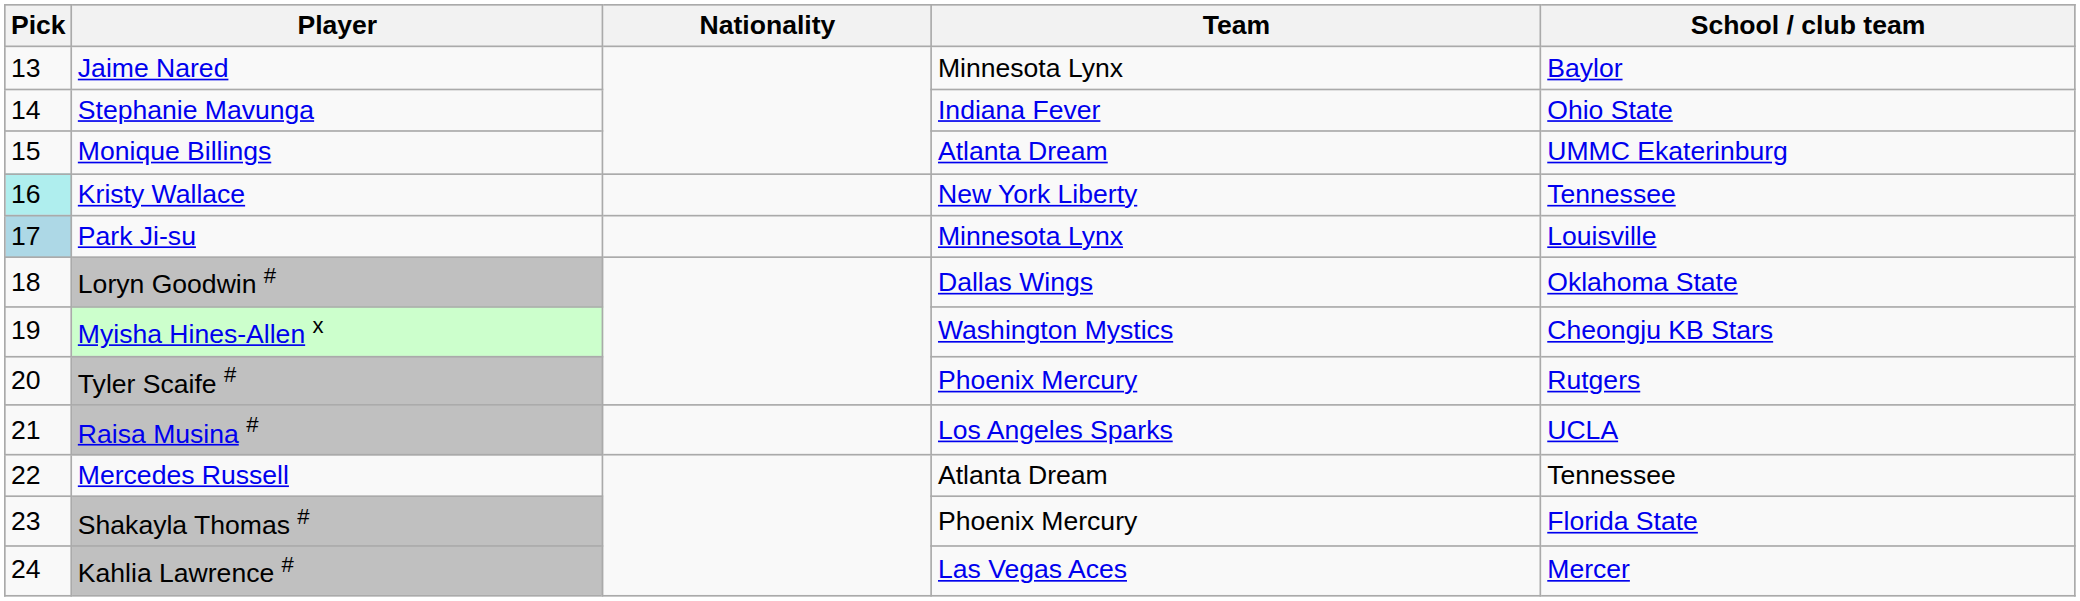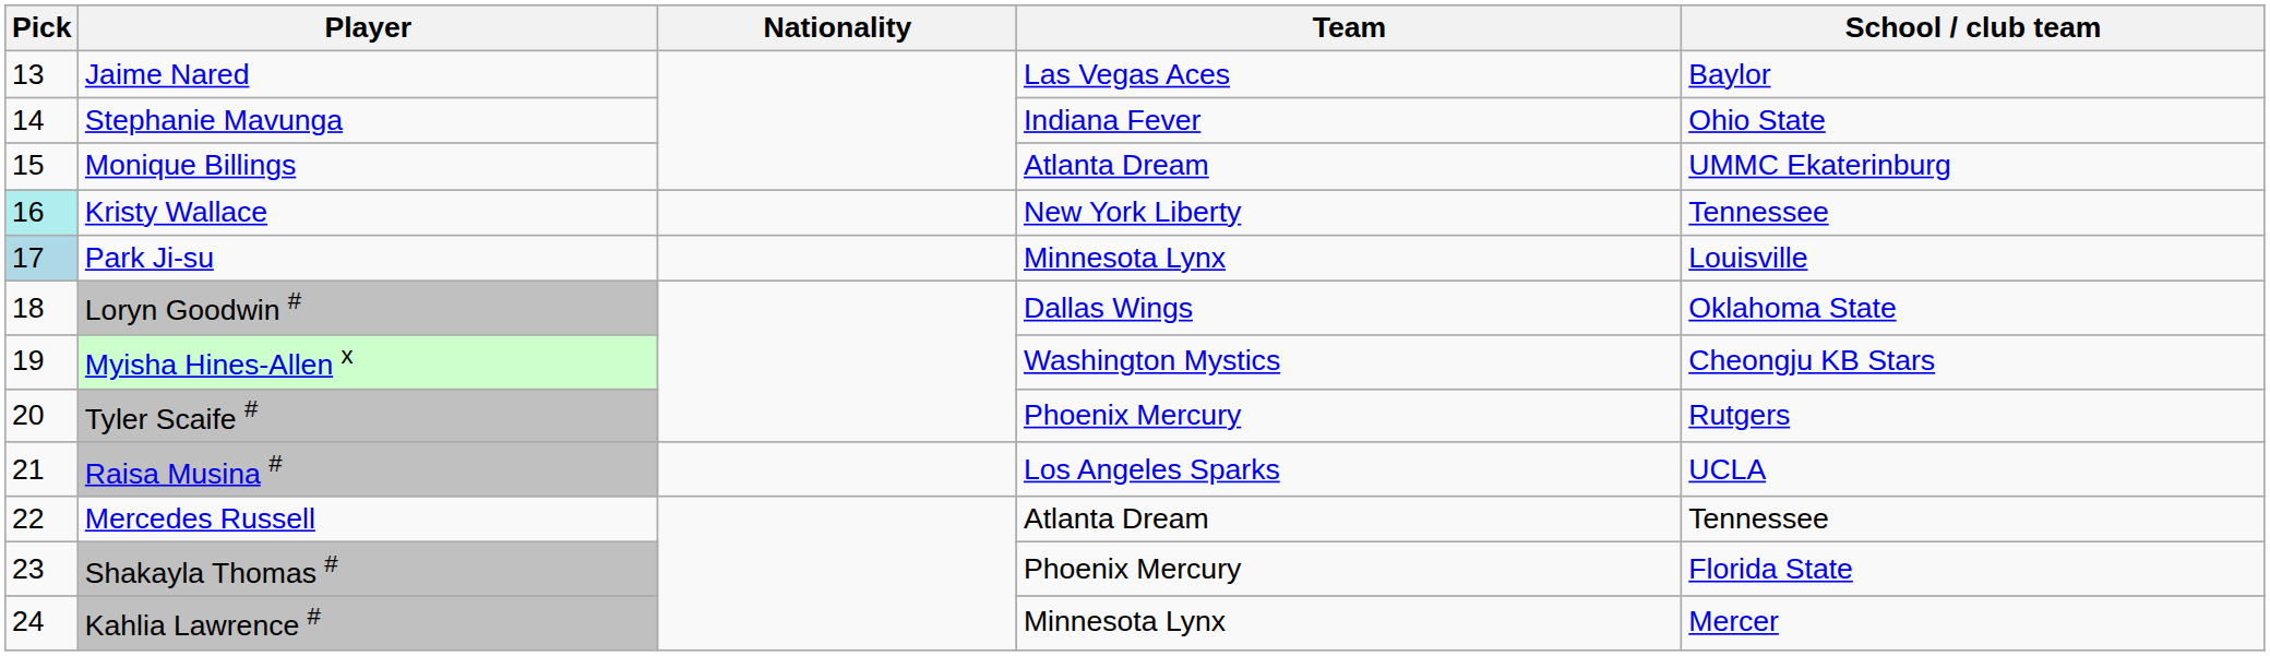Jaime Nared | Team: Minnesota Lynx -> Las Vegas Aces
Kahlia Lawrence # | Team: Las Vegas Aces -> Minnesota Lynx
